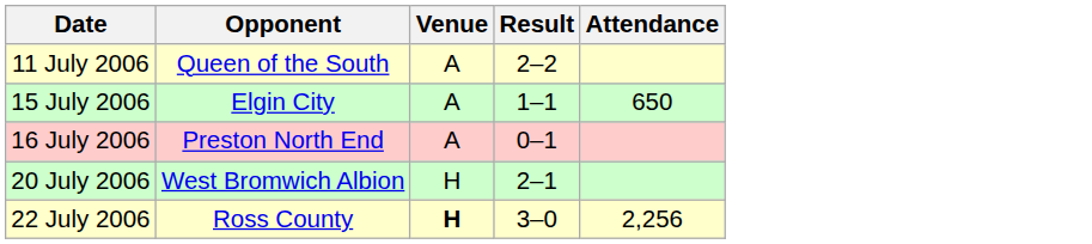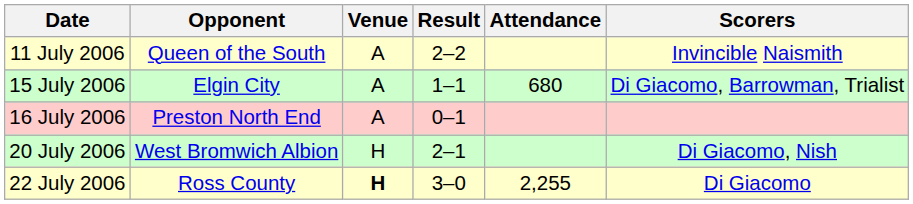+ column: Scorers | Invincible Naismith | Di Giacomo, Barrowman, Trialist | Di Giacomo, Nish | Di Giacomo
15 July 2006 | Attendance: 650 -> 680
22 July 2006 | Attendance: 2,256 -> 2,255
